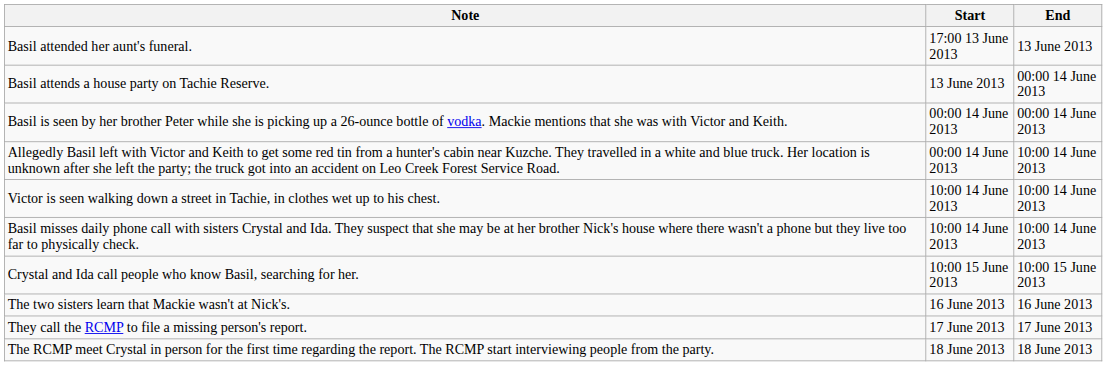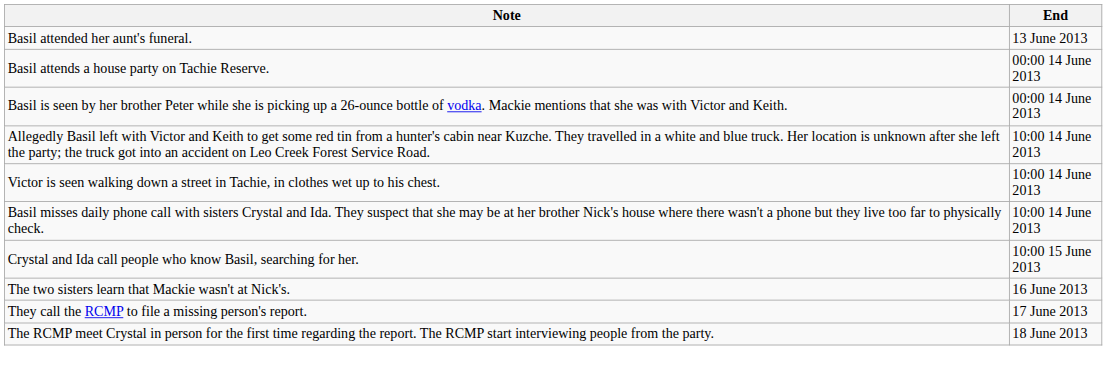- column: Start | 17:00 13 June 2013 | 13 June 2013 | 00:00 14 June 2013 | 00:00 14 June 2013 | 10:00 14 June 2013 | 10:00 14 June 2013 | 10:00 15 June 2013 | 16 June 2013 | 17 June 2013 | 18 June 2013
